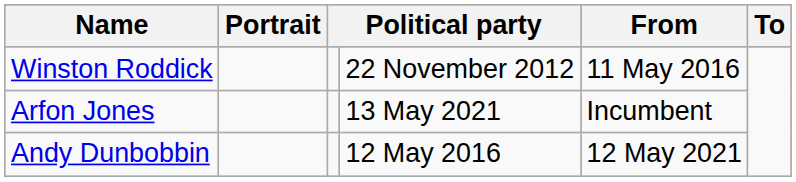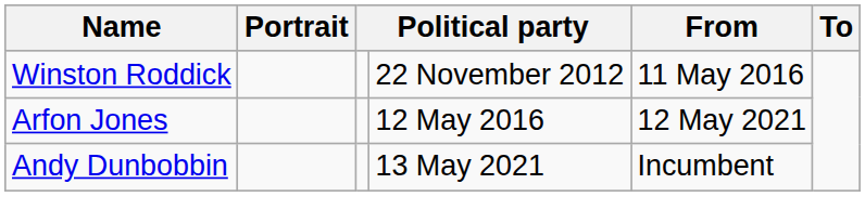Arfon Jones | column 4: 13 May 2021 -> 12 May 2016
Arfon Jones | From: Incumbent -> 12 May 2021
Andy Dunbobbin | column 4: 12 May 2016 -> 13 May 2021
Andy Dunbobbin | From: 12 May 2021 -> Incumbent
